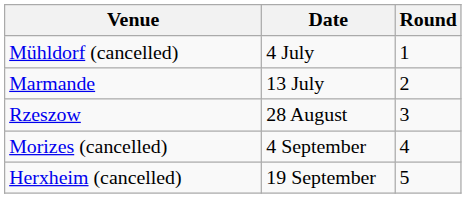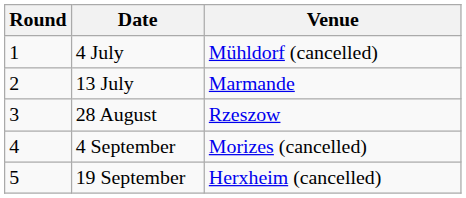columns swapped: Round <-> Venue
